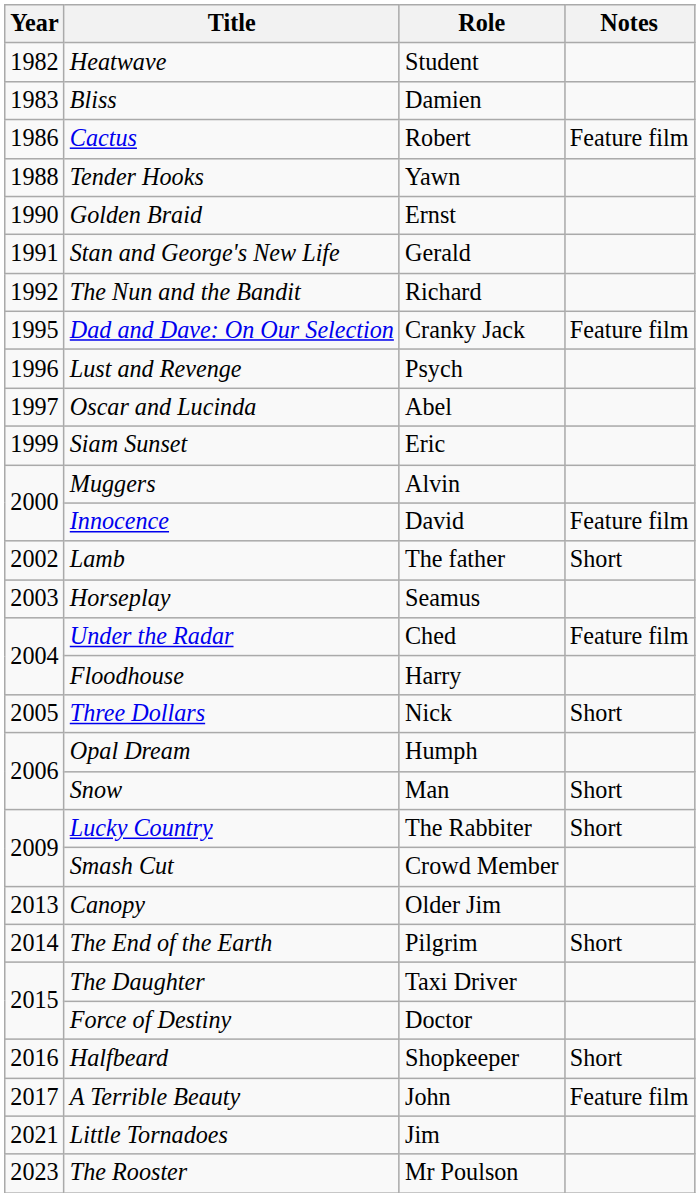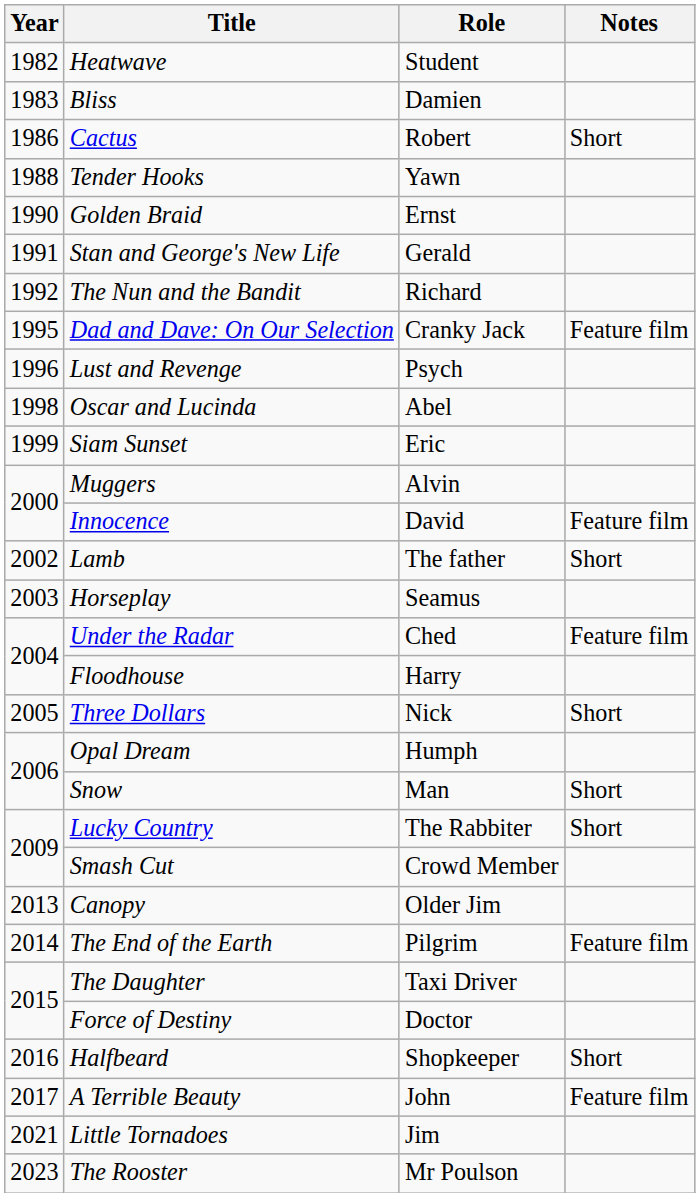Cactus | Notes: Feature film -> Short
Oscar and Lucinda | Year: 1997 -> 1998
The End of the Earth | Notes: Short -> Feature film
